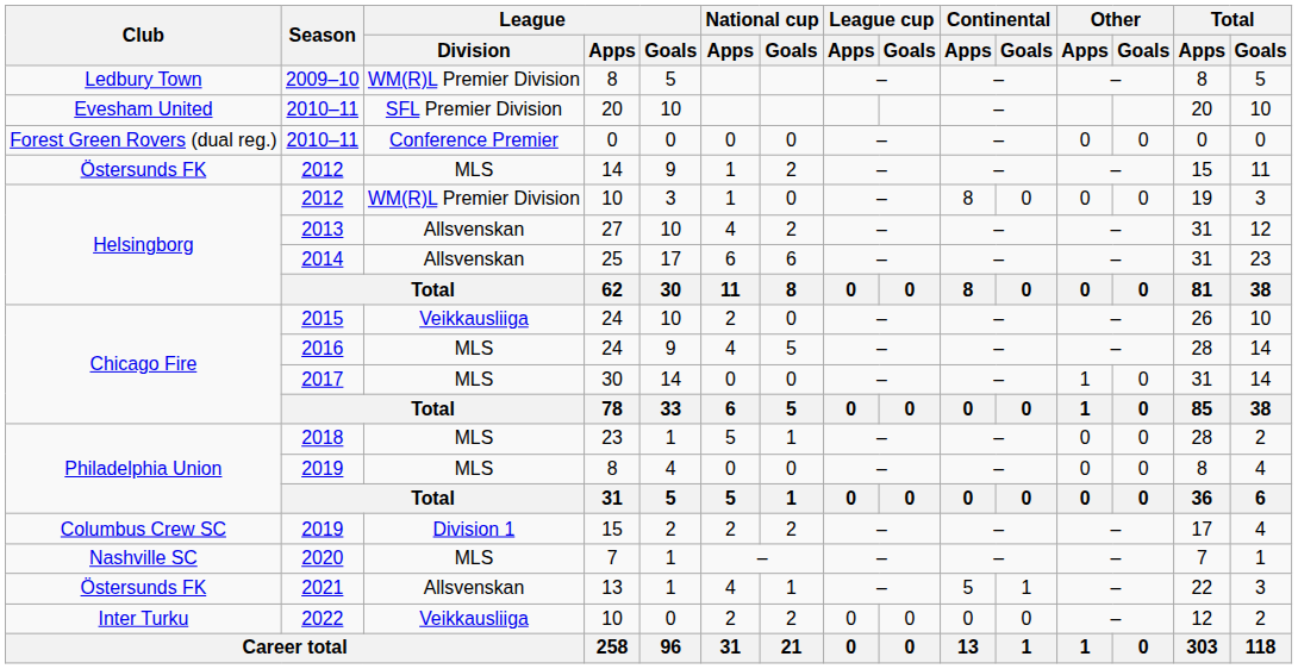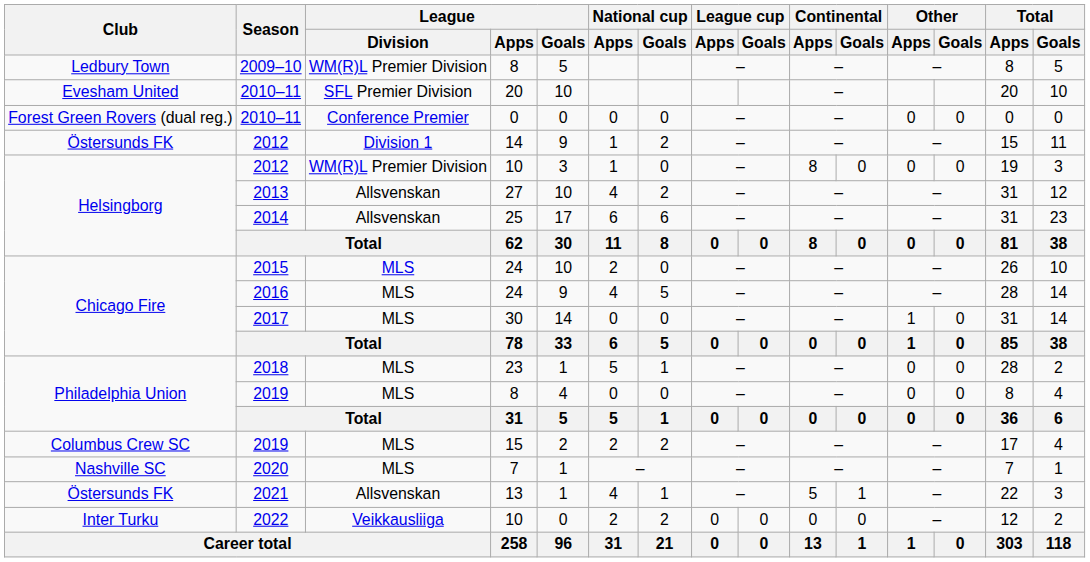2012 / 14 | League / Division: MLS -> Division 1
2015 | League / Division: Veikkausliiga -> MLS
2019 / 15 | League / Division: Division 1 -> MLS
